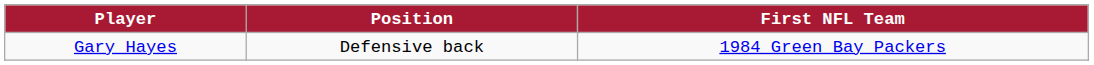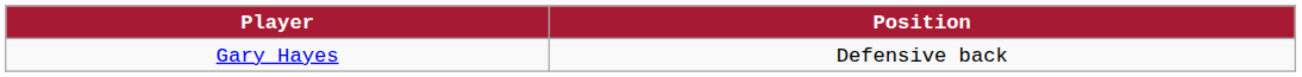- column: First NFL Team | 1984 Green Bay Packers
